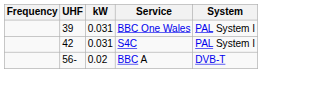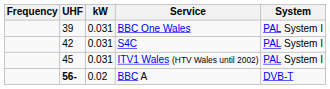+ row: 45 | 0.031 | ITV1 Wales (HTV Wales until 2002) | PAL System I
BBC A | UHF: normal -> bold
